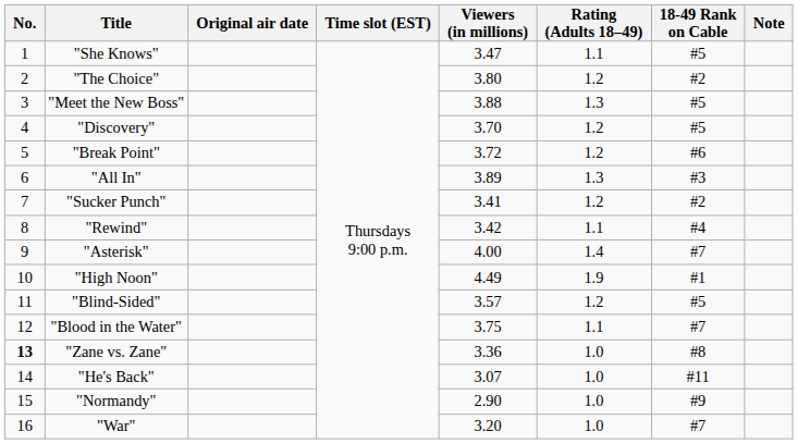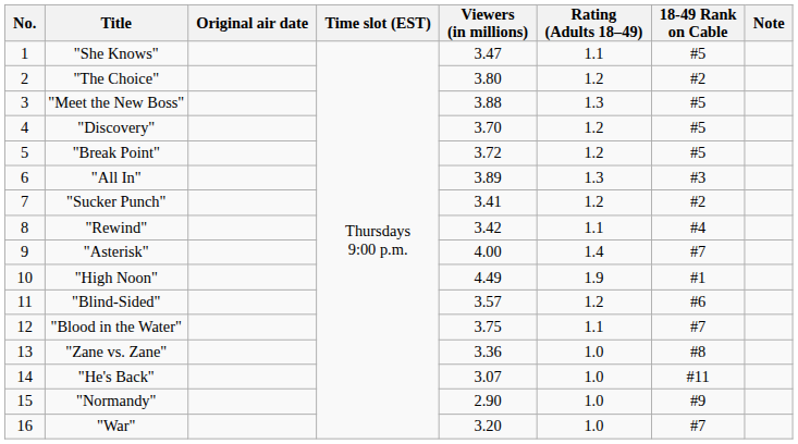"Break Point" | 18-49 Rank on Cable: #6 -> #5
"Blind-Sided" | 18-49 Rank on Cable: #5 -> #6
"Zane vs. Zane" | No.: bold -> normal
